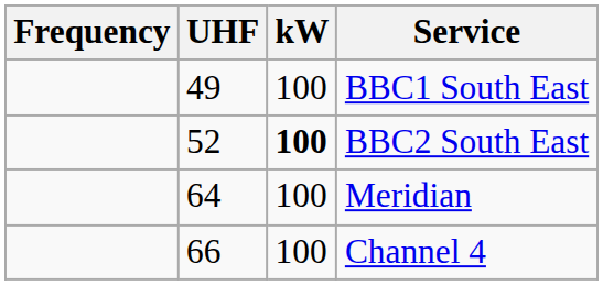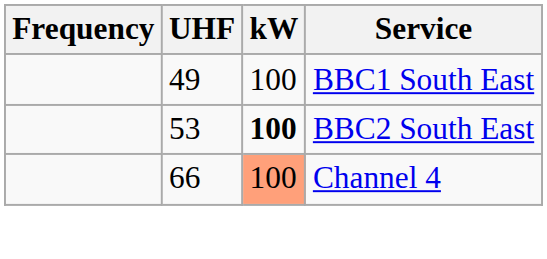BBC2 South East | UHF: 52 -> 53
- row: 64 | 100 | Meridian
Channel 4 | kW: no background -> lightsalmon background
